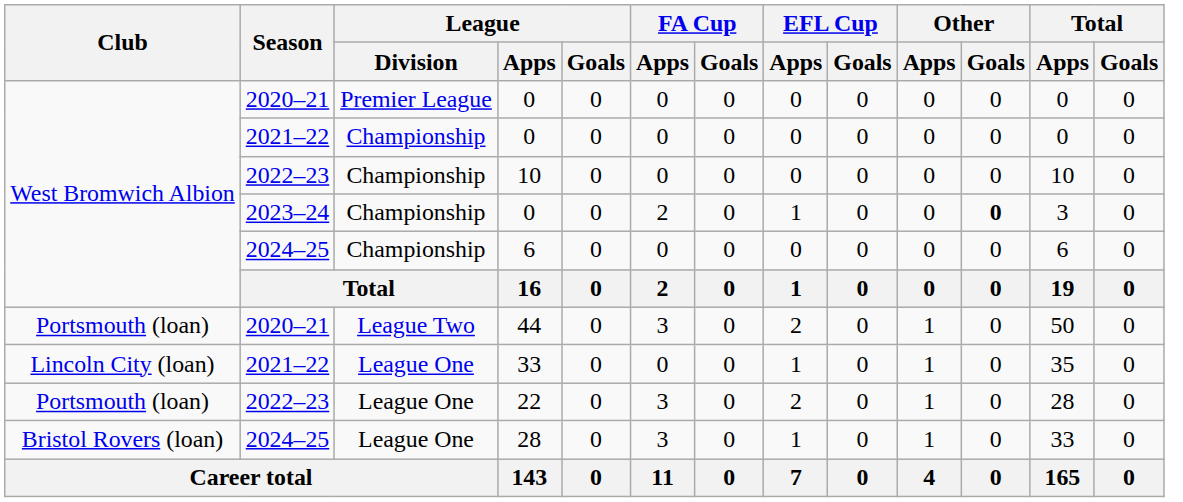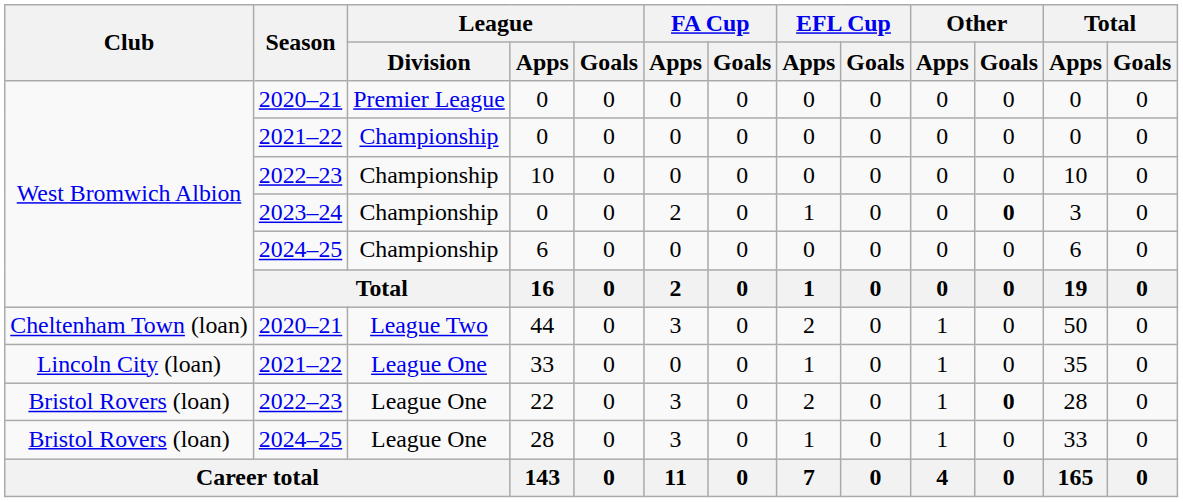44 | Club: Portsmouth (loan) -> Cheltenham Town (loan)
22 | Club: Portsmouth (loan) -> Bristol Rovers (loan)
22 | Other / Goals: normal -> bold
